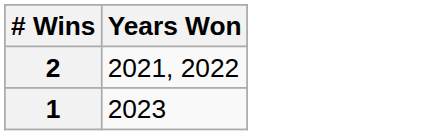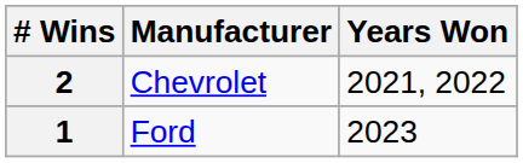+ column: Manufacturer | Chevrolet | Ford
